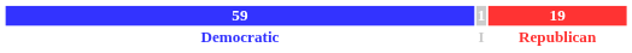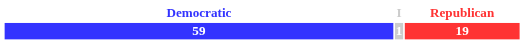rows swapped: 59 <-> Democratic
